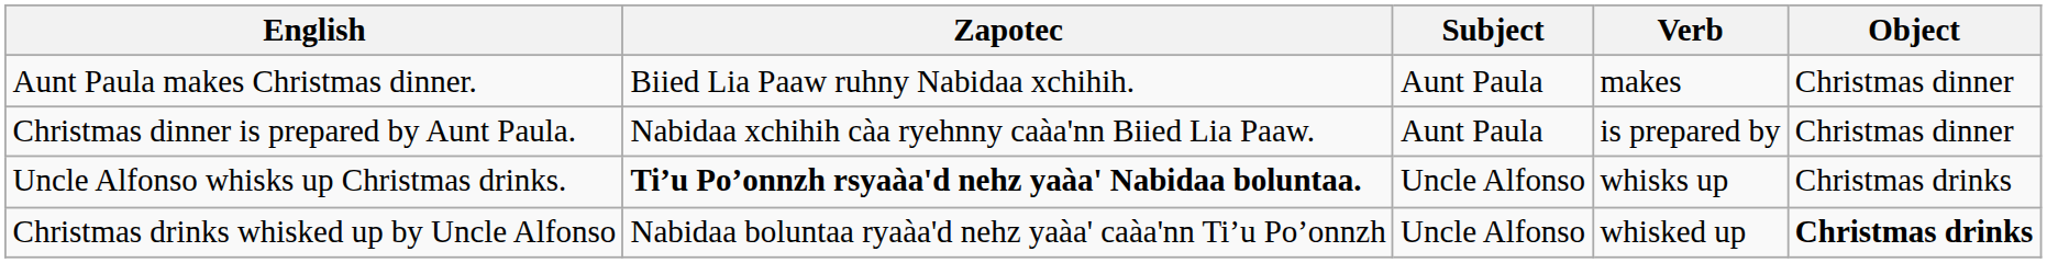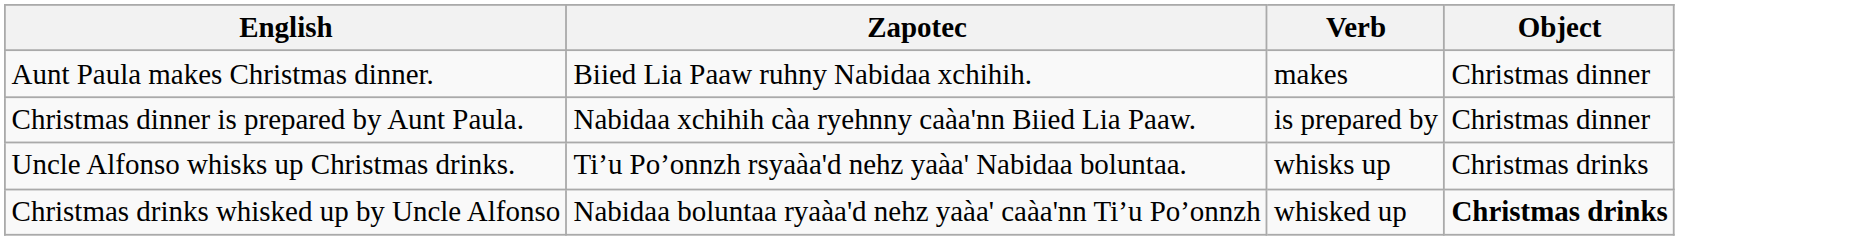- column: Subject | Aunt Paula | Aunt Paula | Uncle Alfonso | Uncle Alfonso
Uncle Alfonso whisks up Christmas drinks. | Zapotec: bold -> normal
